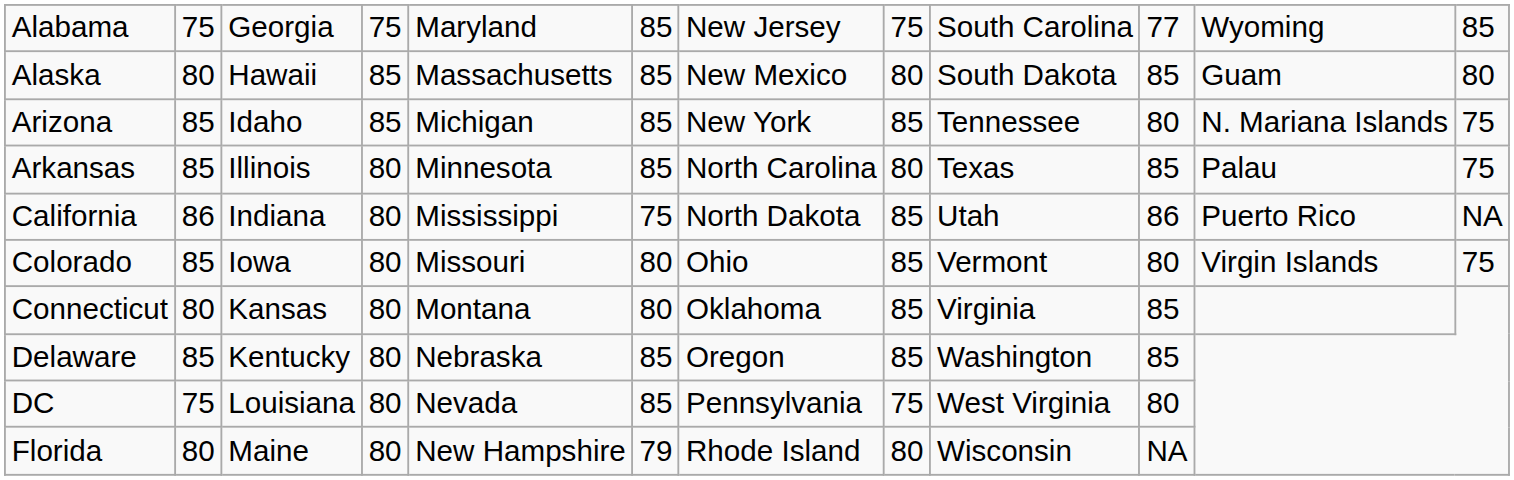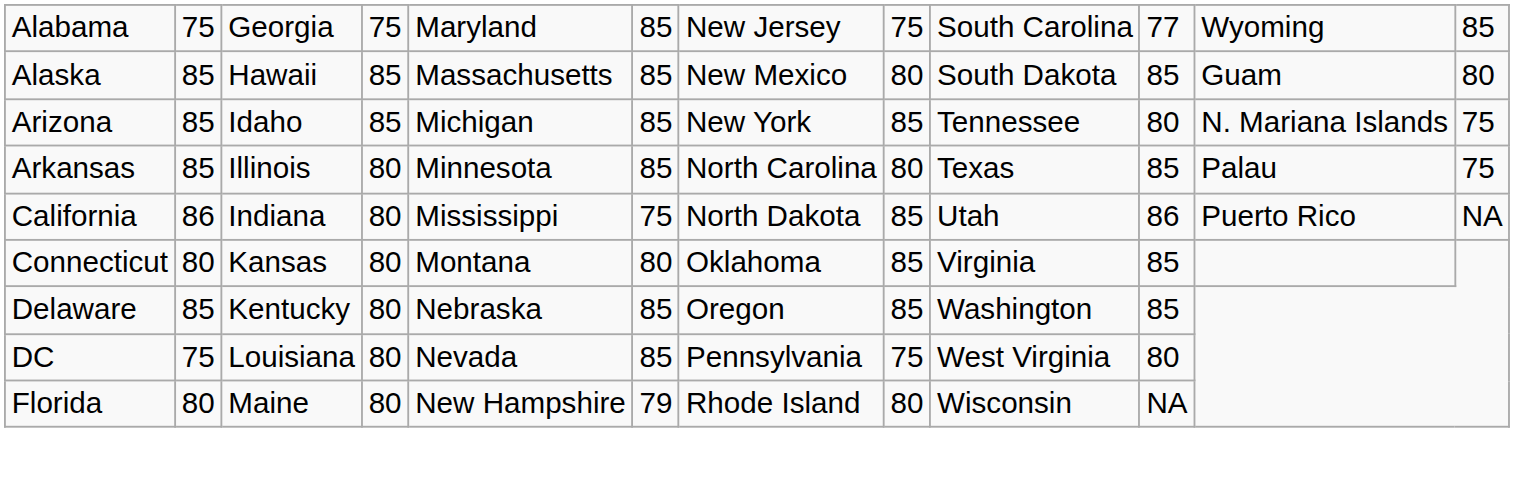Alaska | column 2: 80 -> 85
- row: Colorado | 85 | Iowa | 80 | Missouri | 80 | Ohio | 85 | Vermont | 80 | Virgin Islands | 75
